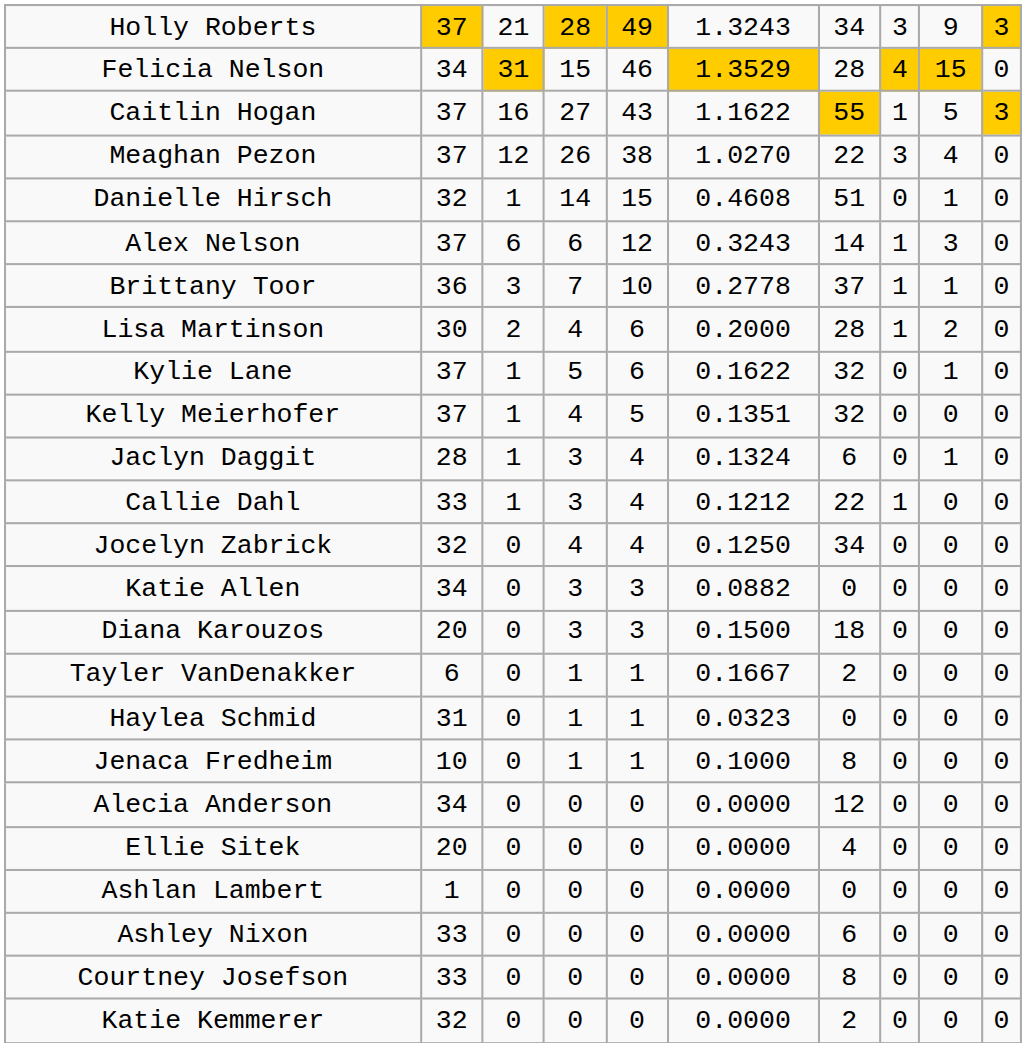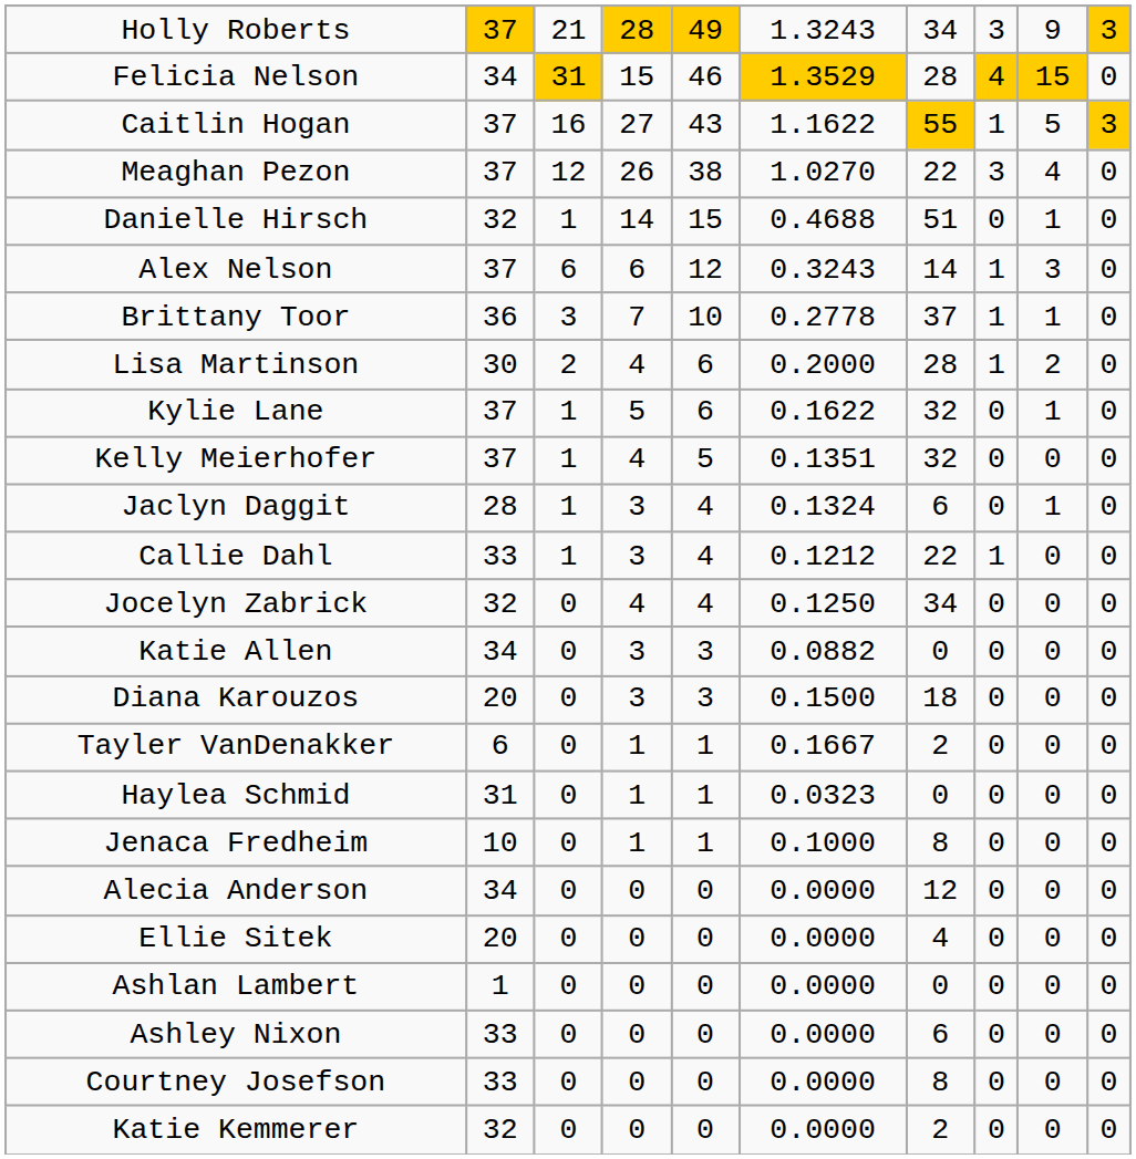Danielle Hirsch | column 6: 0.4608 -> 0.4688
